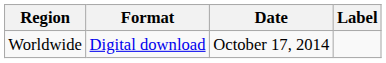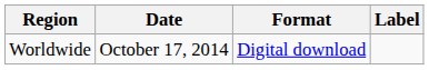columns swapped: Date <-> Format
